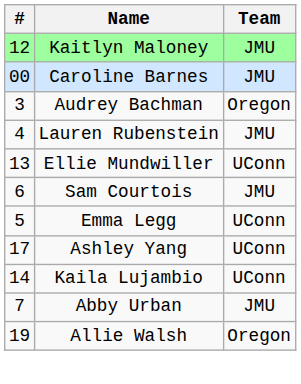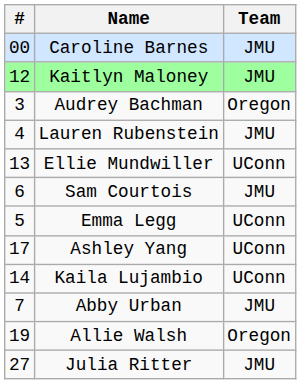rows swapped: Kaitlyn Maloney <-> Caroline Barnes
+ row: 27 | Julia Ritter | JMU
